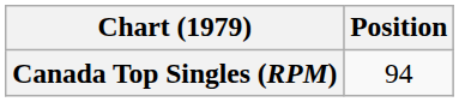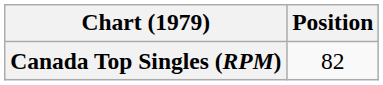Canada Top Singles (RPM) | Position: 94 -> 82
